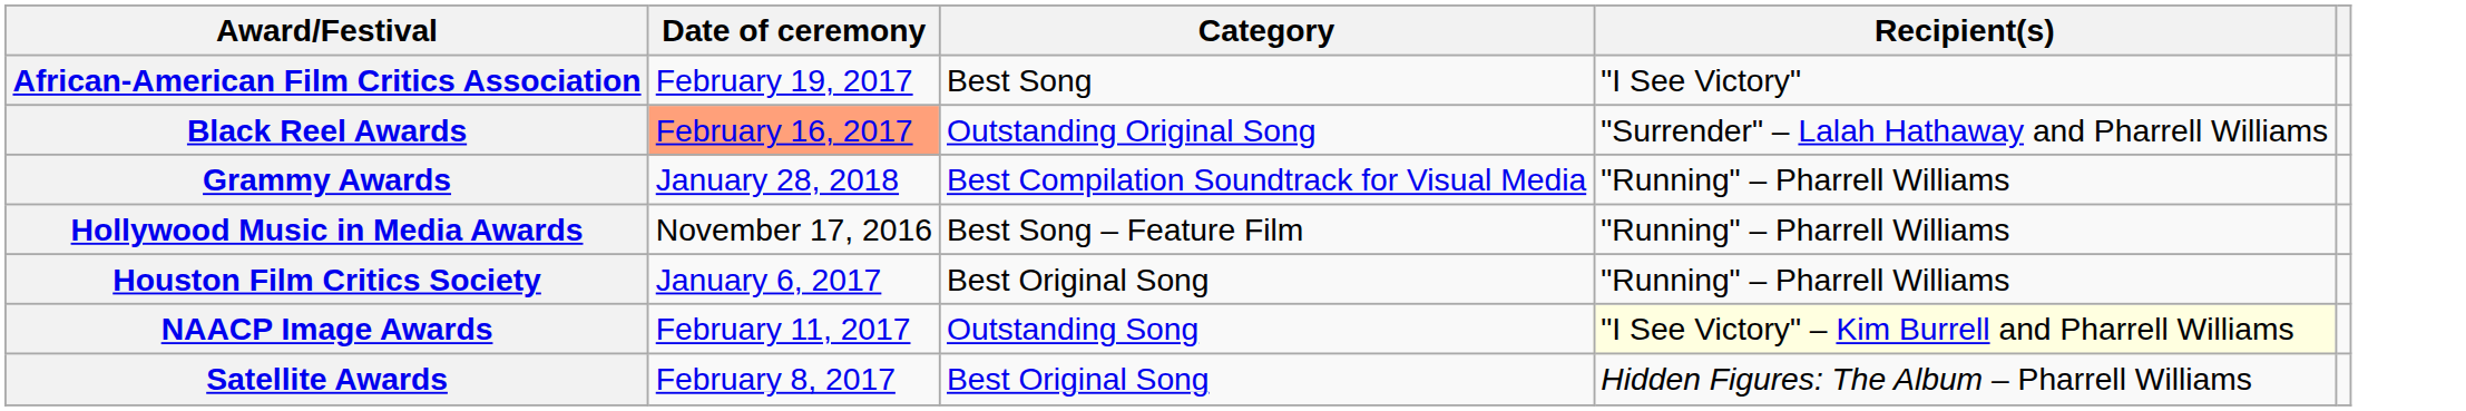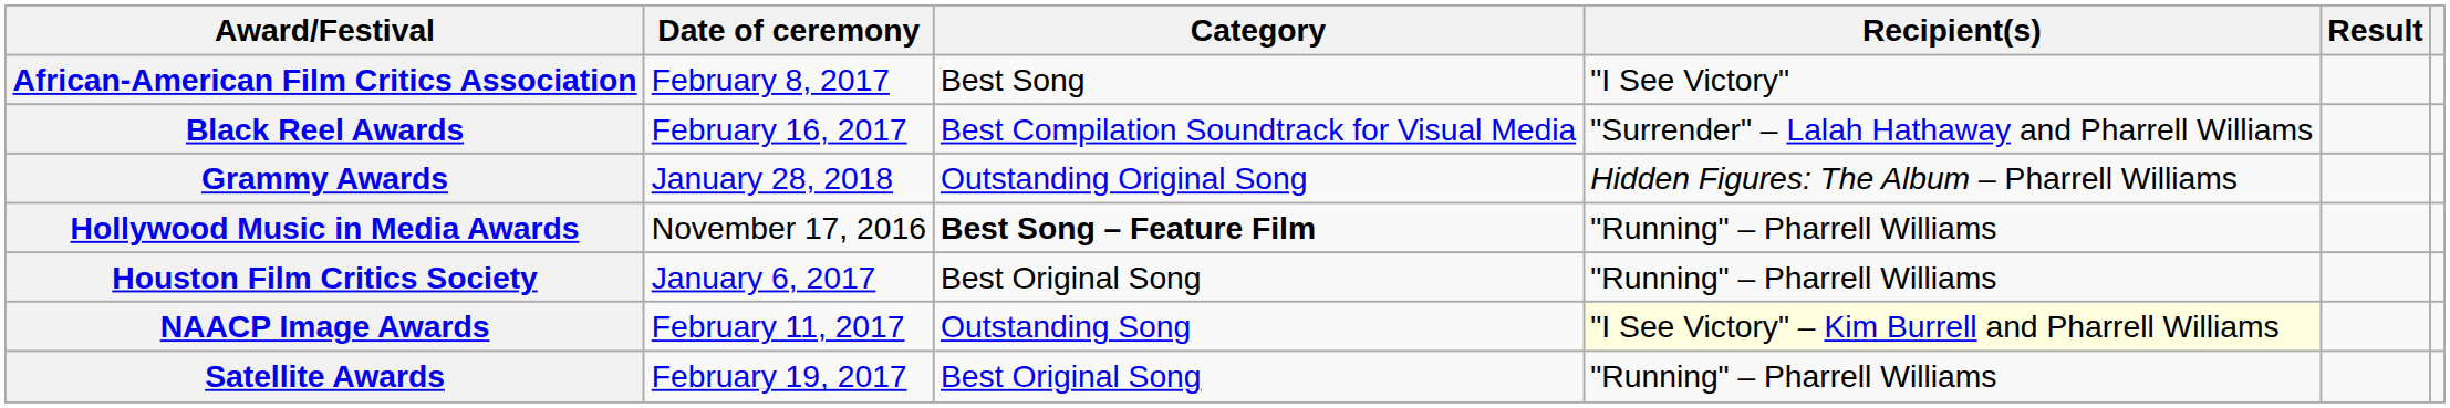+ column: Result
African-American Film Critics Association | Date of ceremony: February 19, 2017 -> February 8, 2017
Black Reel Awards | Date of ceremony: lightsalmon background -> no background
Black Reel Awards | Category: Outstanding Original Song -> Best Compilation Soundtrack for Visual Media
Grammy Awards | Category: Best Compilation Soundtrack for Visual Media -> Outstanding Original Song
Grammy Awards | Recipient(s): "Running" – Pharrell Williams -> Hidden Figures: The Album – Pharrell Williams
Hollywood Music in Media Awards | Category: normal -> bold
Satellite Awards | Date of ceremony: February 8, 2017 -> February 19, 2017
Satellite Awards | Recipient(s): Hidden Figures: The Album – Pharrell Williams -> "Running" – Pharrell Williams
